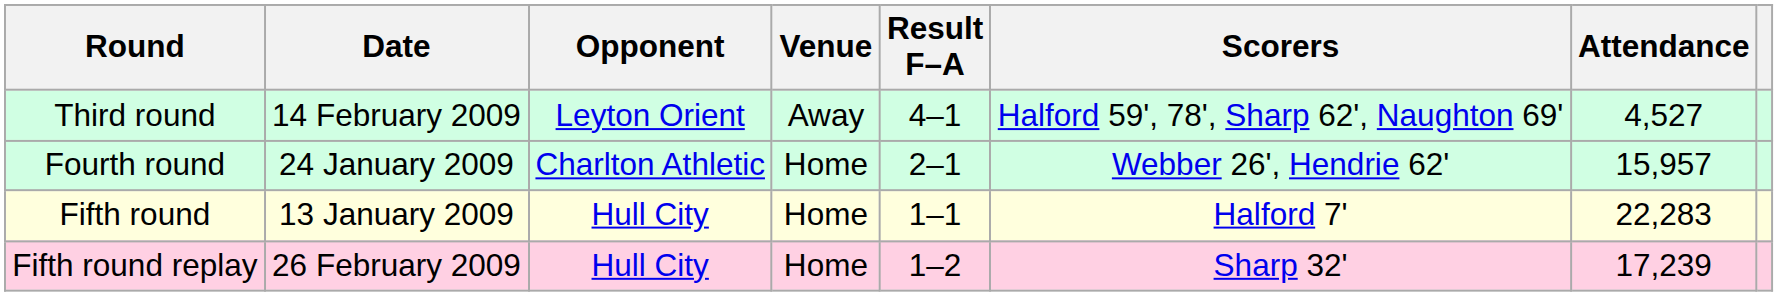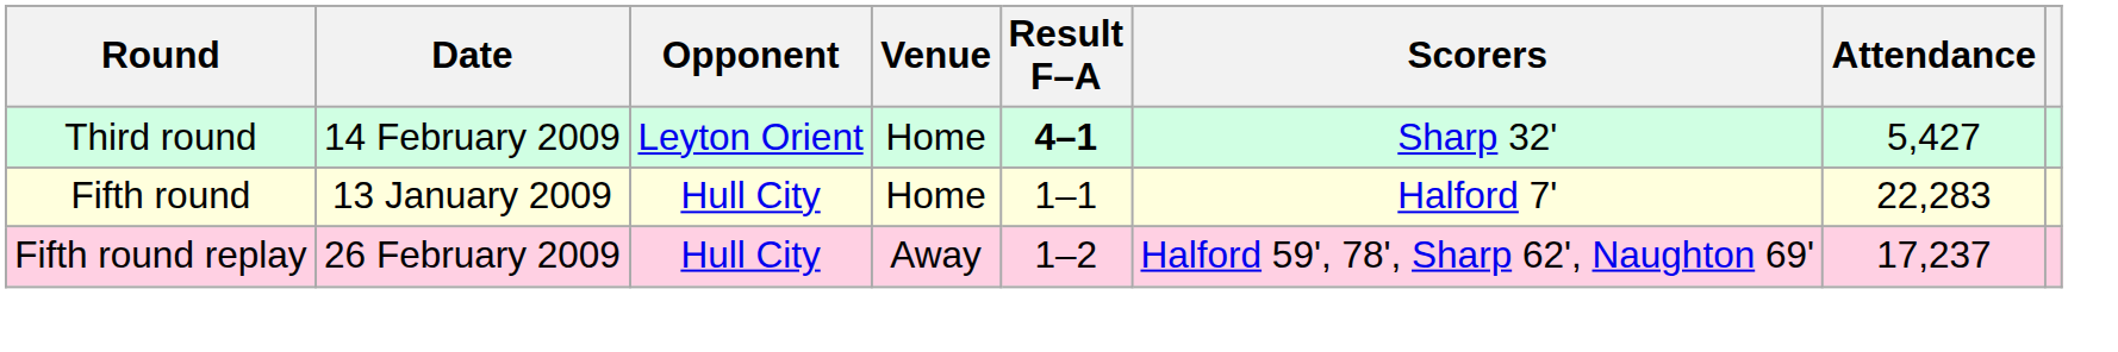Third round | Venue: Away -> Home
Third round | Result F–A: normal -> bold
Third round | Scorers: Halford 59', 78', Sharp 62', Naughton 69' -> Sharp 32'
Third round | Attendance: 4,527 -> 5,427
- row: Fourth round | 24 January 2009 | Charlton Athletic | Home | 2–1 | Webber 26', Hendrie 62' | 15,957
Fifth round replay | Venue: Home -> Away
Fifth round replay | Scorers: Sharp 32' -> Halford 59', 78', Sharp 62', Naughton 69'
Fifth round replay | Attendance: 17,239 -> 17,237
